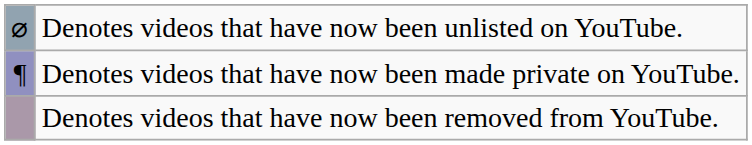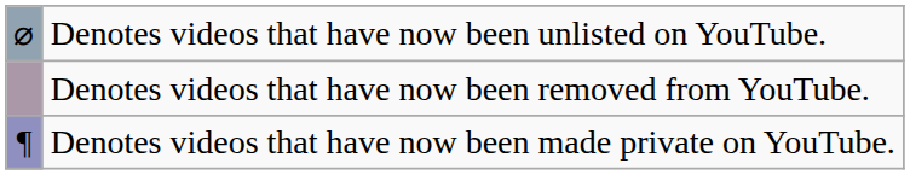rows swapped: Denotes videos that have now been made private on YouTube. <-> Denotes videos that have now been removed from YouTube.
